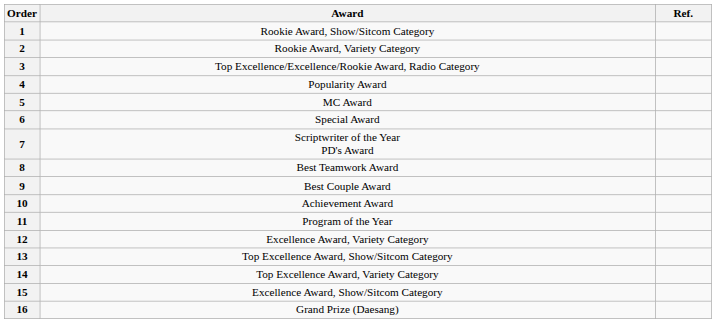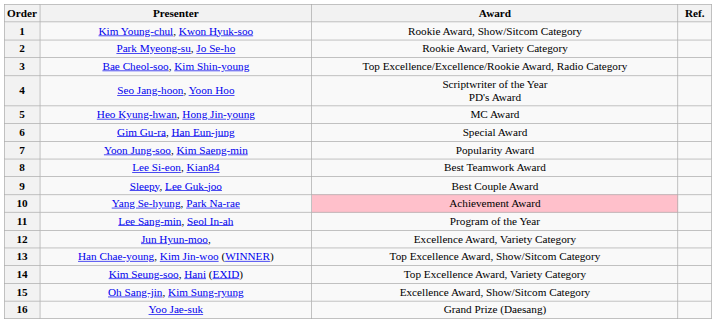+ column: Presenter | Kim Young-chul, Kwon Hyuk-soo | Park Myeong-su, Jo Se-ho | Bae Cheol-soo, Kim Shin-young | Seo Jang-hoon, Yoon Hoo | Heo Kyung-hwan, Hong Jin-young | Gim Gu-ra, Han Eun-jung | Yoon Jung-soo, Kim Saeng-min | Lee Si-eon, Kian84 | Sleepy, Lee Guk-joo | Yang Se-hyung, Park Na-rae | Lee Sang-min, Seol In-ah | Jun Hyun-moo, | Han Chae-young, Kim Jin-woo (WINNER) | Kim Seung-soo, Hani (EXID) | Oh Sang-jin, Kim Sung-ryung | Yoo Jae-suk
4 | Award: Popularity Award -> Scriptwriter of the Year PD's Award
7 | Award: Scriptwriter of the Year PD's Award -> Popularity Award
10 | Award: no background -> pink background
